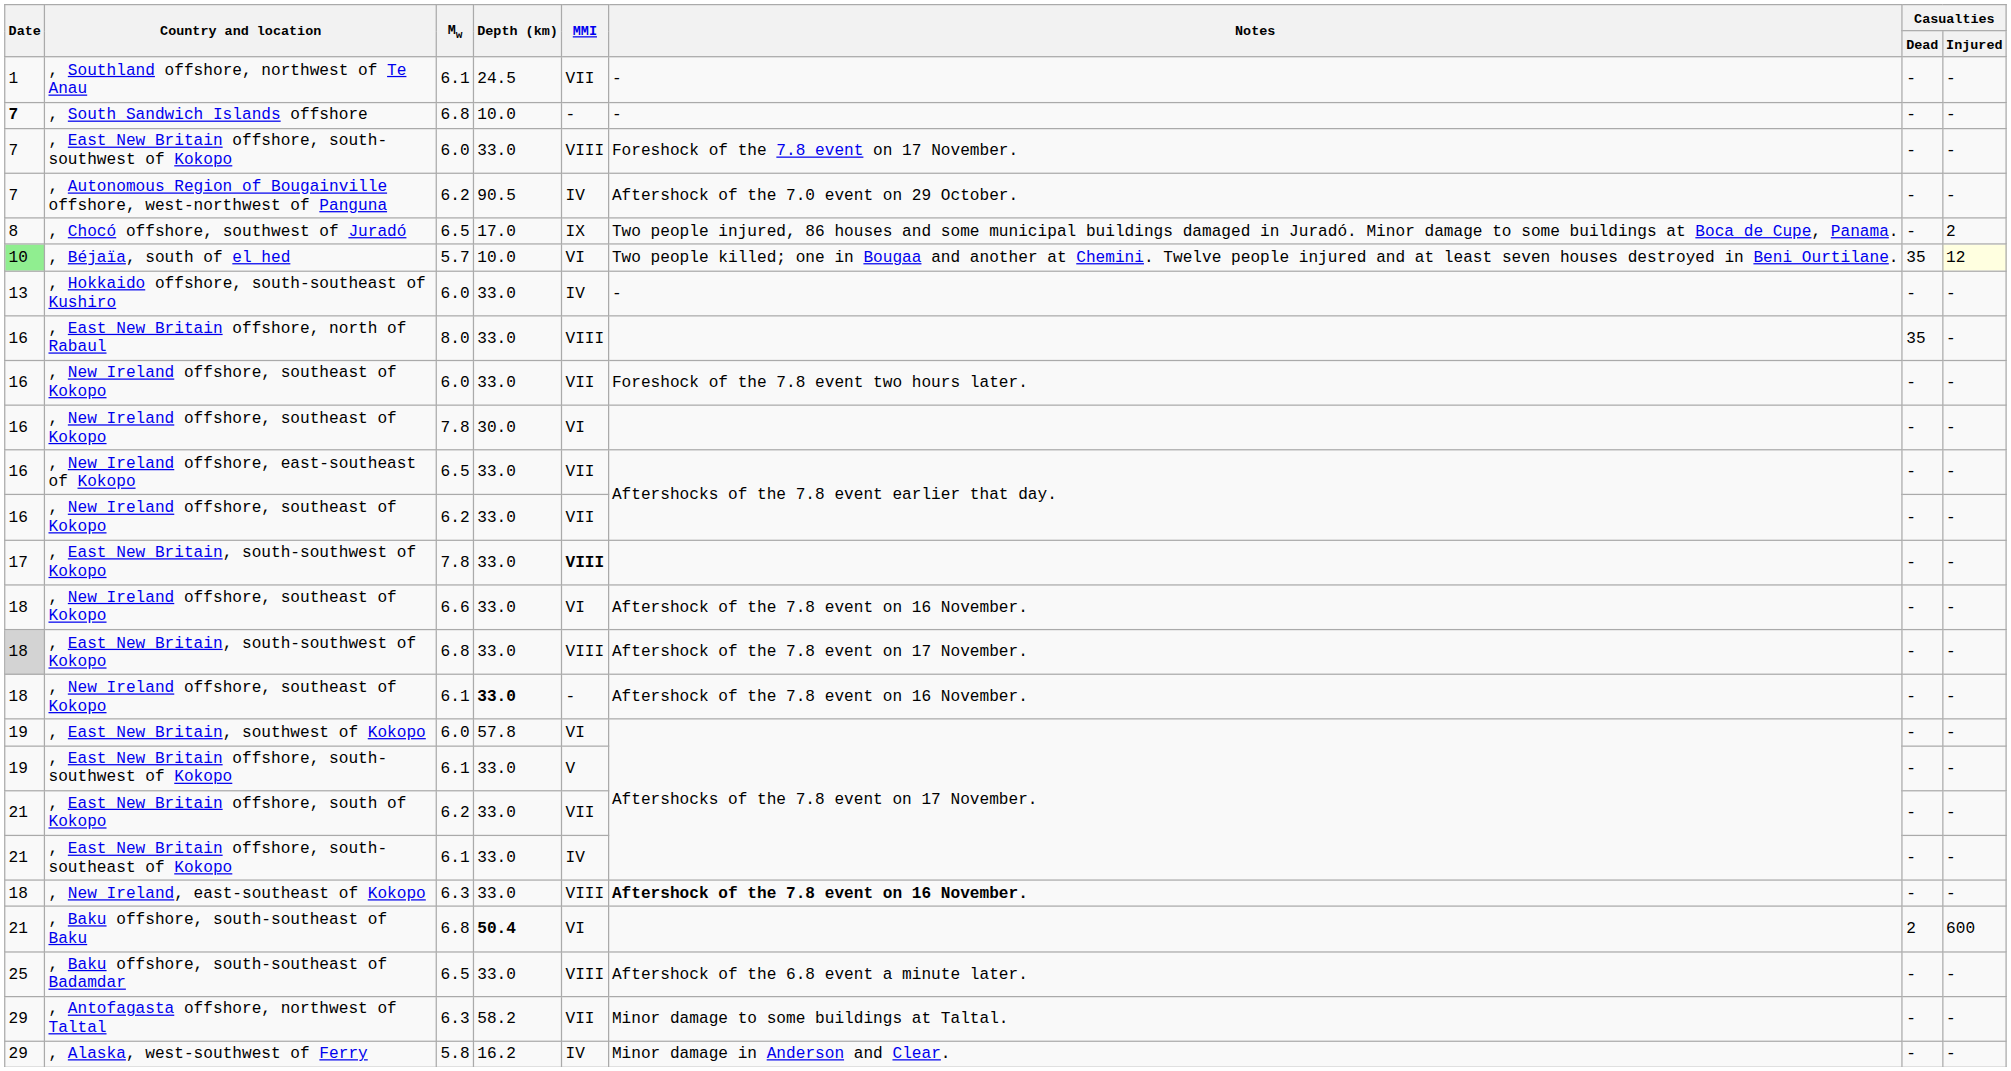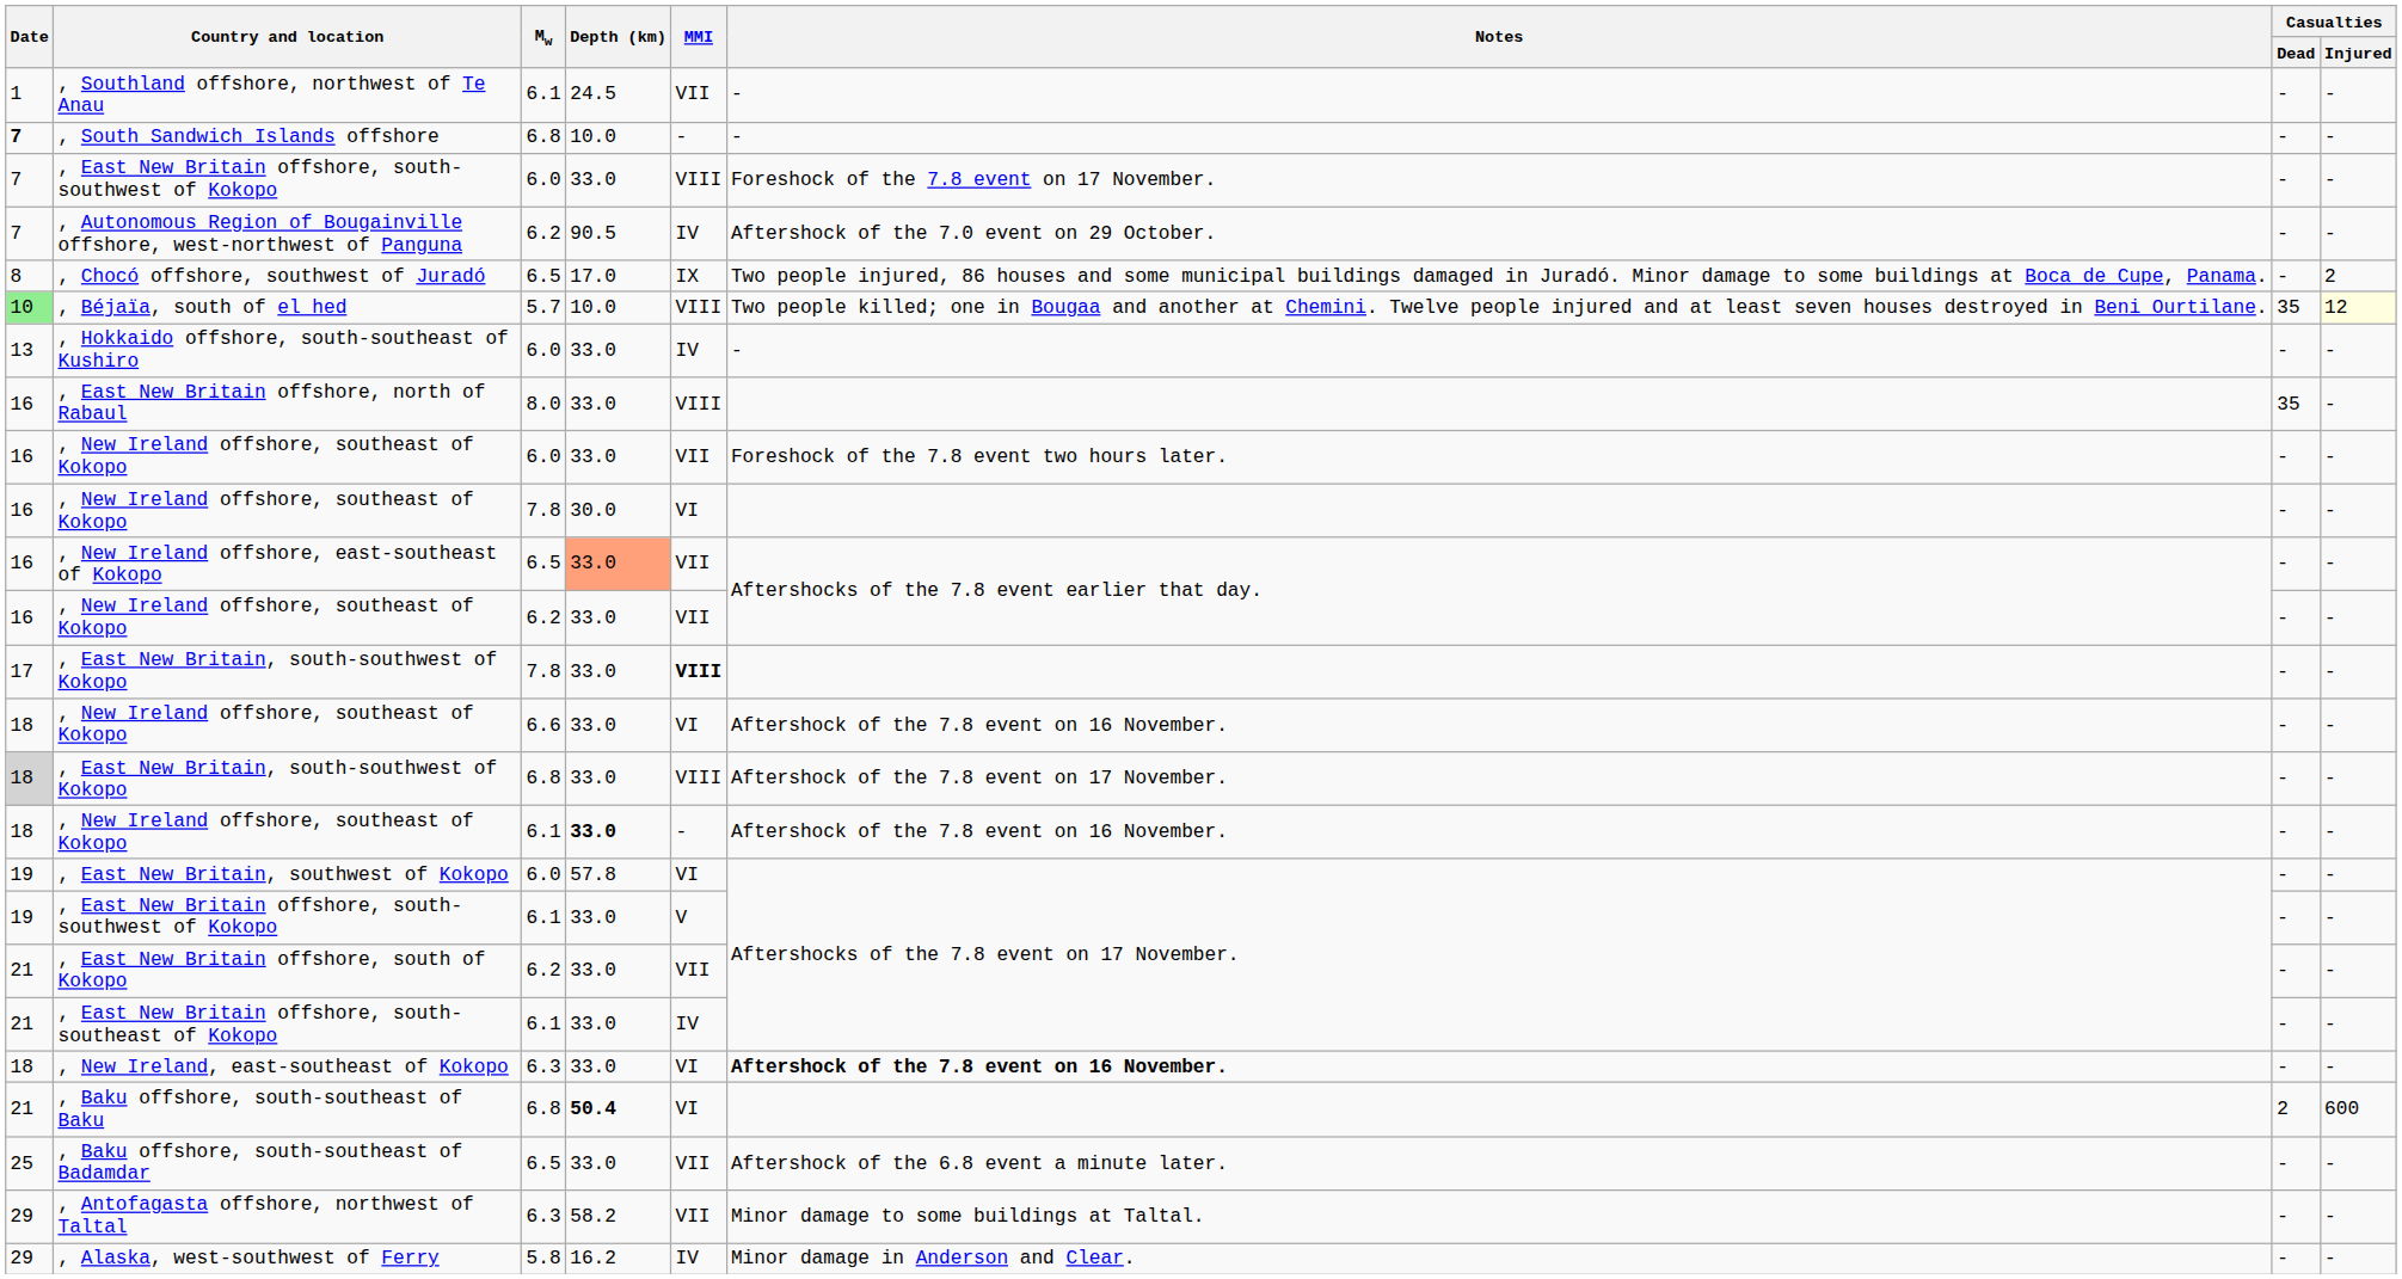, Béjaïa, south of el hed | MMI: VI -> VIII
, New Ireland offshore, east-southeast of Kokopo | Depth (km): no background -> lightsalmon background
, New Ireland, east-southeast of Kokopo | MMI: VIII -> VI
, Baku offshore, south-southeast of Badamdar | MMI: VIII -> VII
